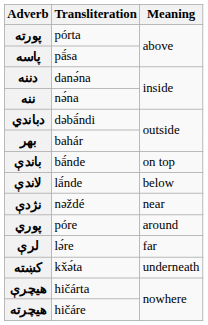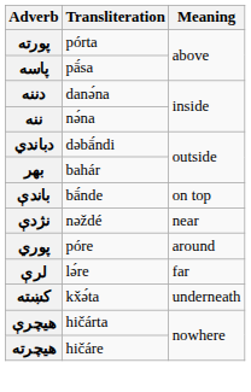- row: لاندې | lā́nde | below
